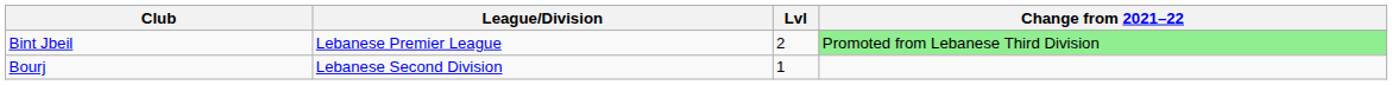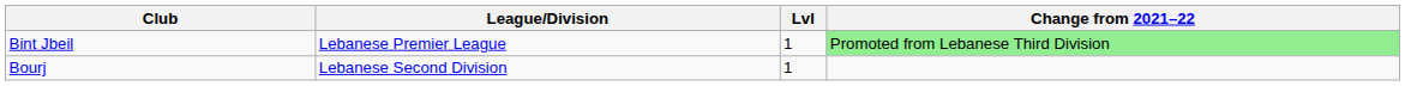Bint Jbeil | Lvl: 2 -> 1
